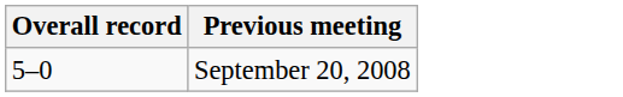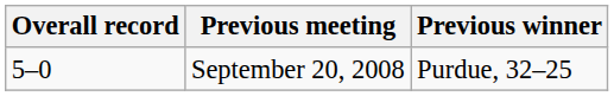+ column: Previous winner | Purdue, 32–25
